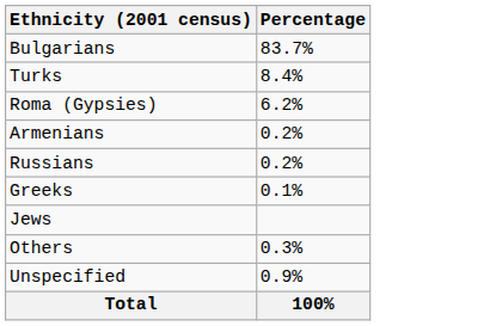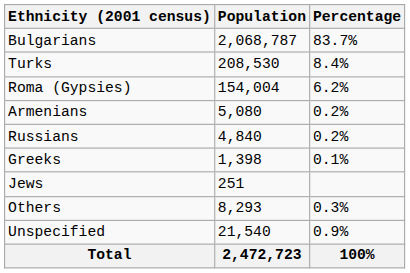+ column: Population | 2,068,787 | 208,530 | 154,004 | 5,080 | 4,840 | 1,398 | 251 | 8,293 | 21,540 | 2,472,723
